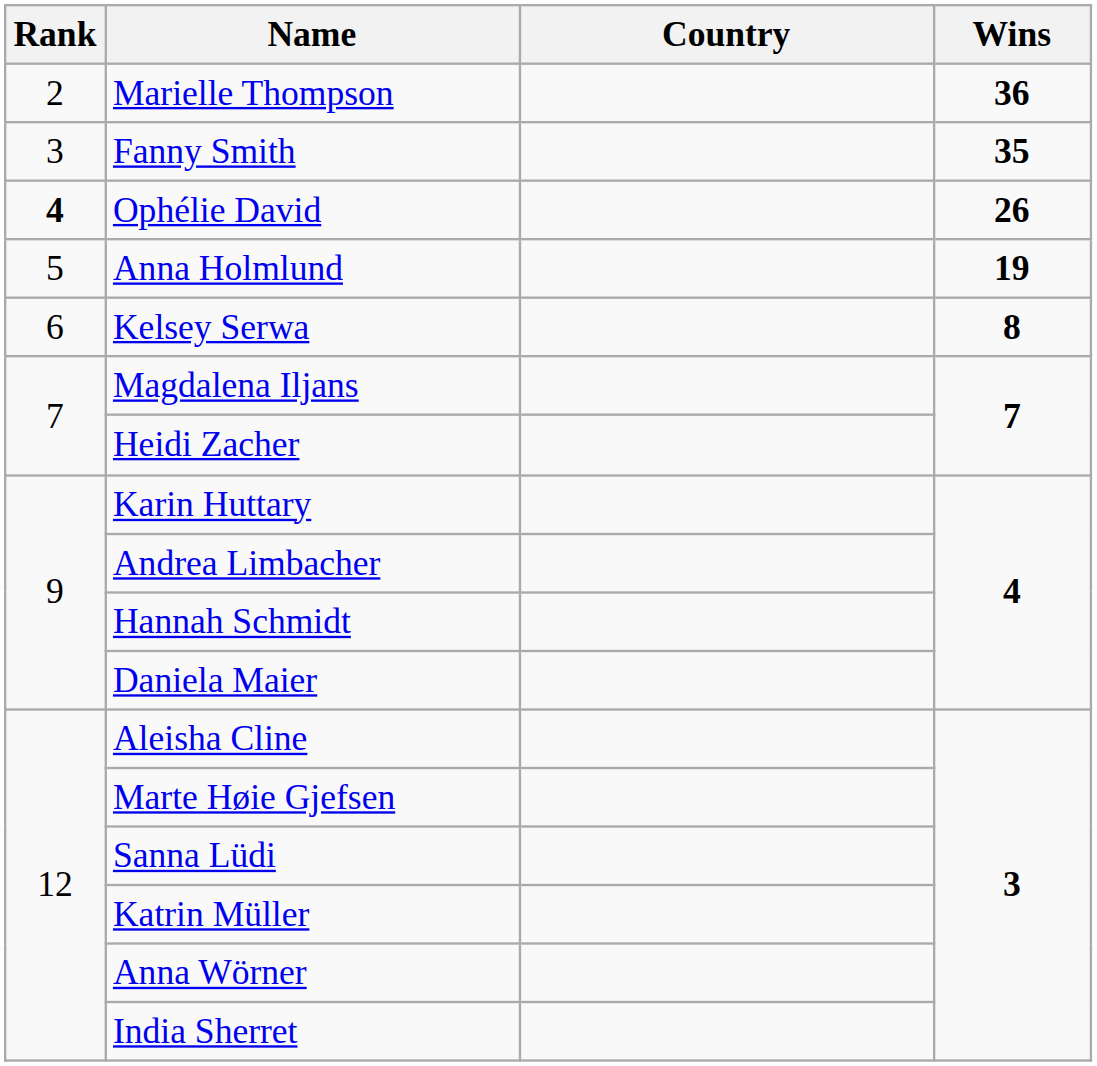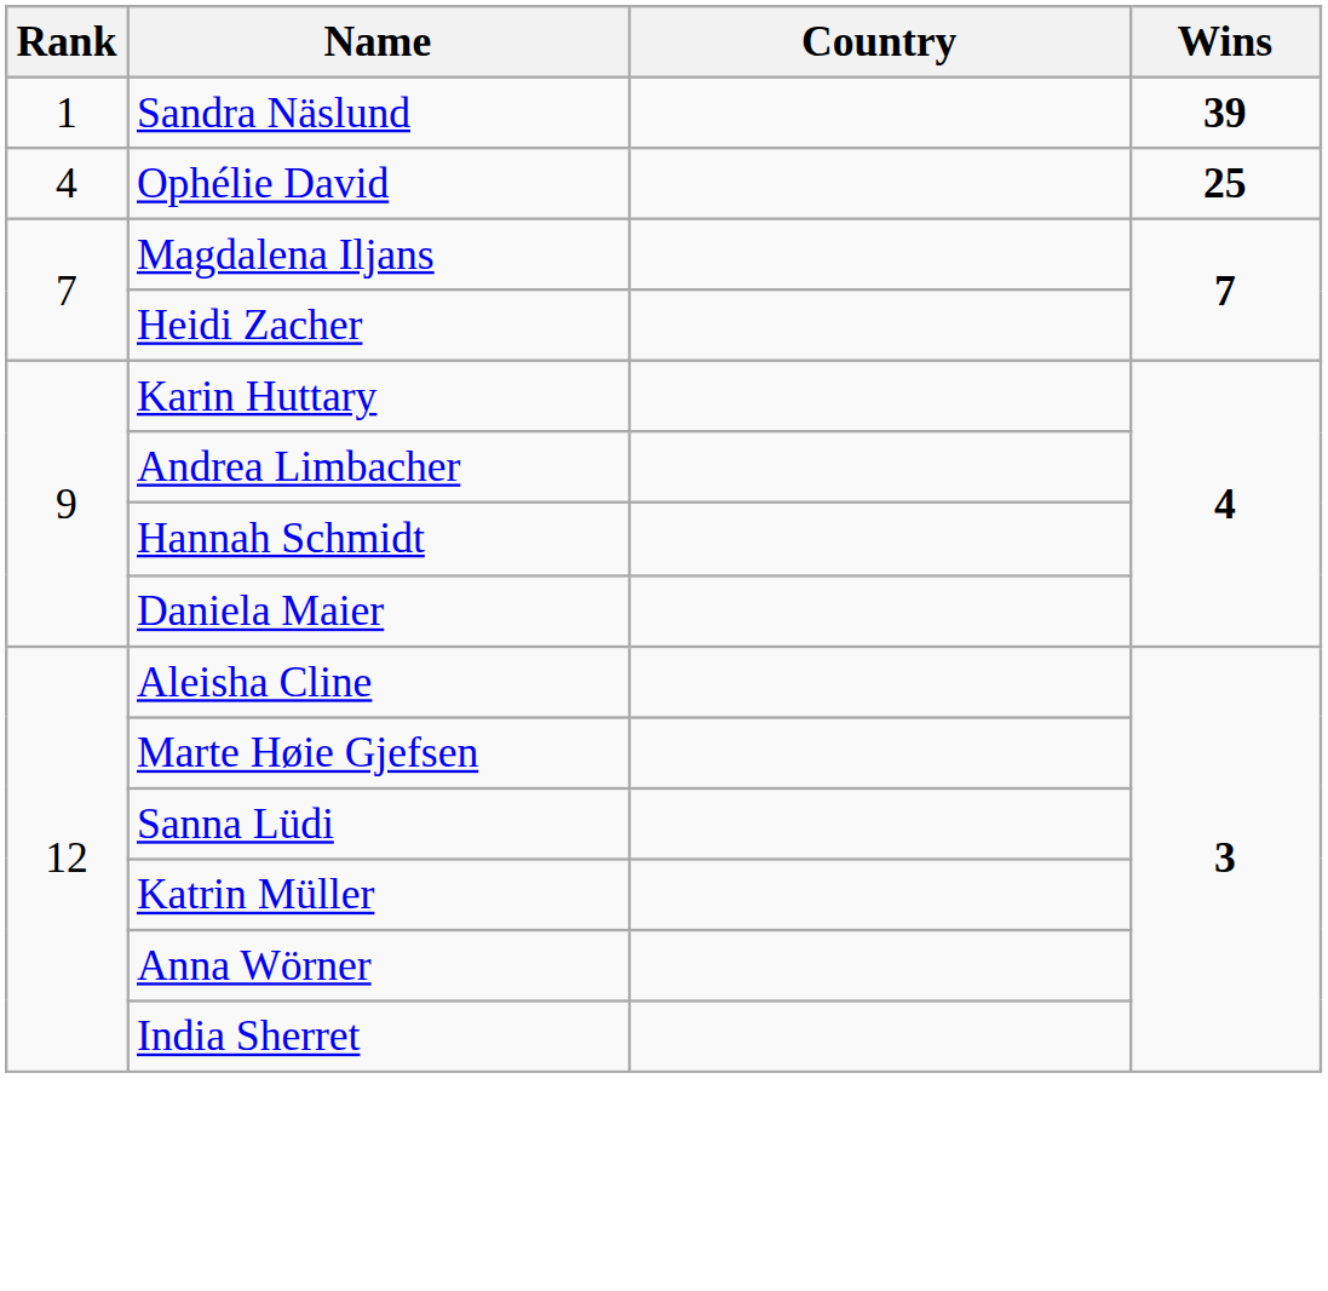+ row: 1 | Sandra Näslund | 39
- row: 2 | Marielle Thompson | 36
- row: 3 | Fanny Smith | 35
Ophélie David | Rank: bold -> normal
Ophélie David | Wins: 26 -> 25
- row: 5 | Anna Holmlund | 19
- row: 6 | Kelsey Serwa | 8
